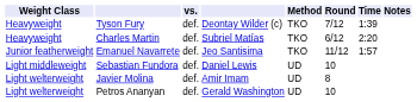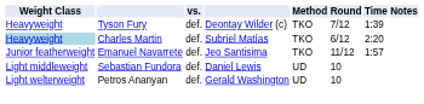Charles Martin | Weight Class: no background -> lightblue background
- row: Light welterweight | Javier Molina | def. | Amir Imam | UD | 8
